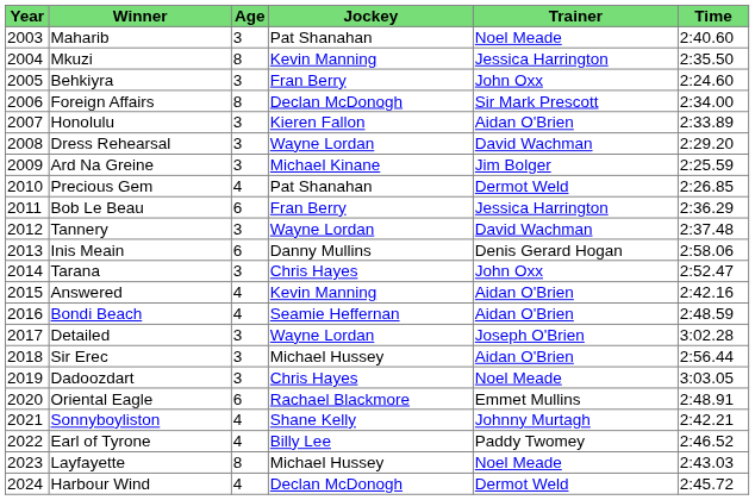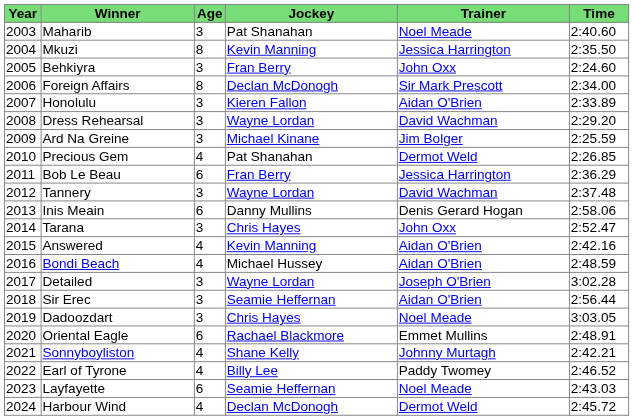Bondi Beach | Jockey: Seamie Heffernan -> Michael Hussey
Sir Erec | Jockey: Michael Hussey -> Seamie Heffernan
Layfayette | Age: 8 -> 6
Layfayette | Jockey: Michael Hussey -> Seamie Heffernan
